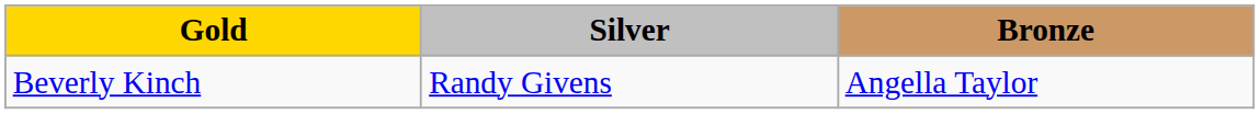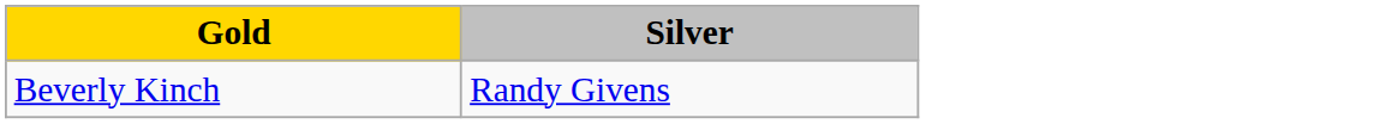- column: Bronze | Angella Taylor
